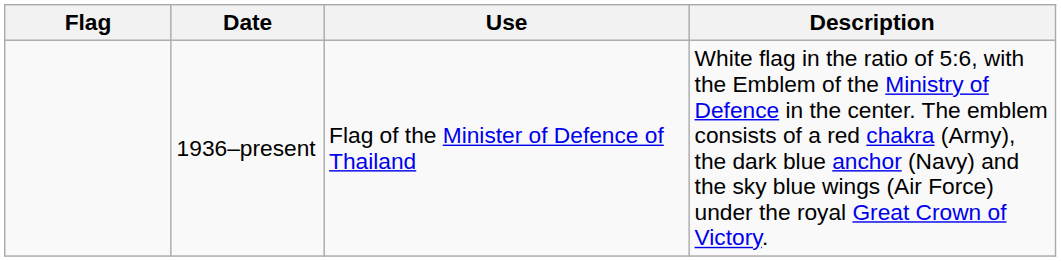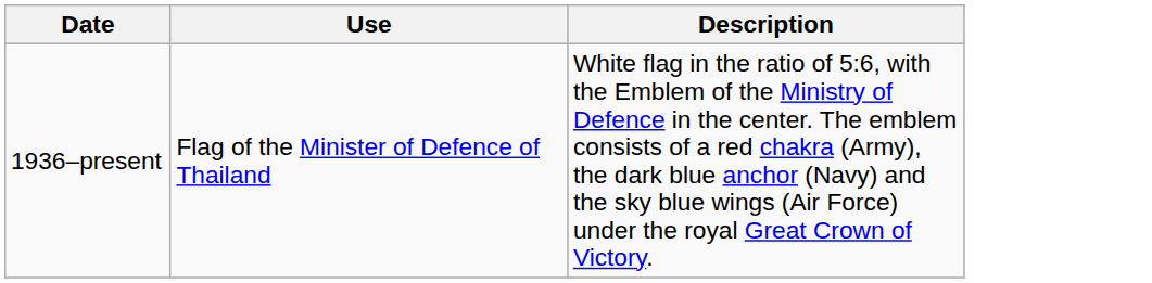- column: Flag
